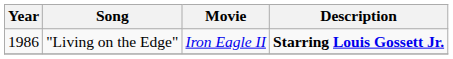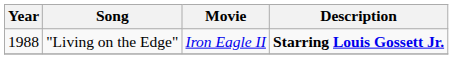"Living on the Edge" | Year: 1986 -> 1988
